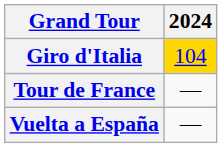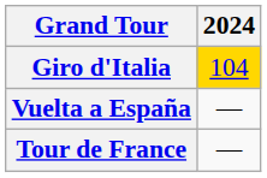rows swapped: Tour de France <-> Vuelta a España
